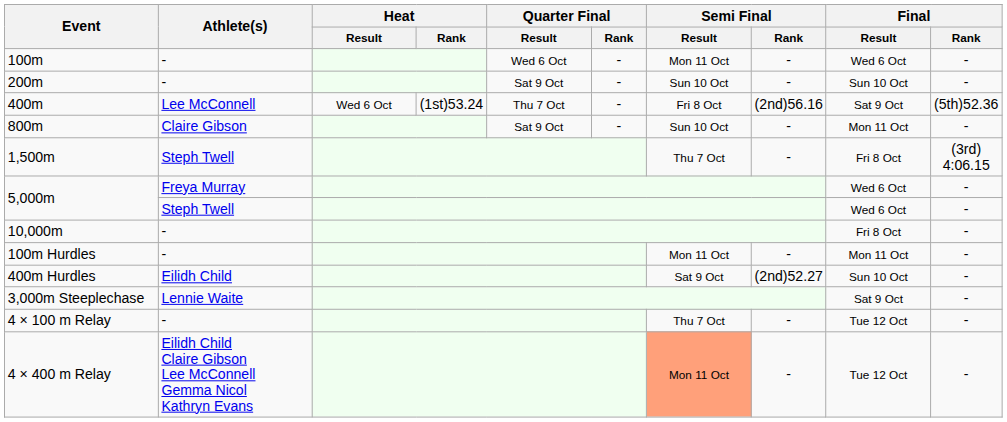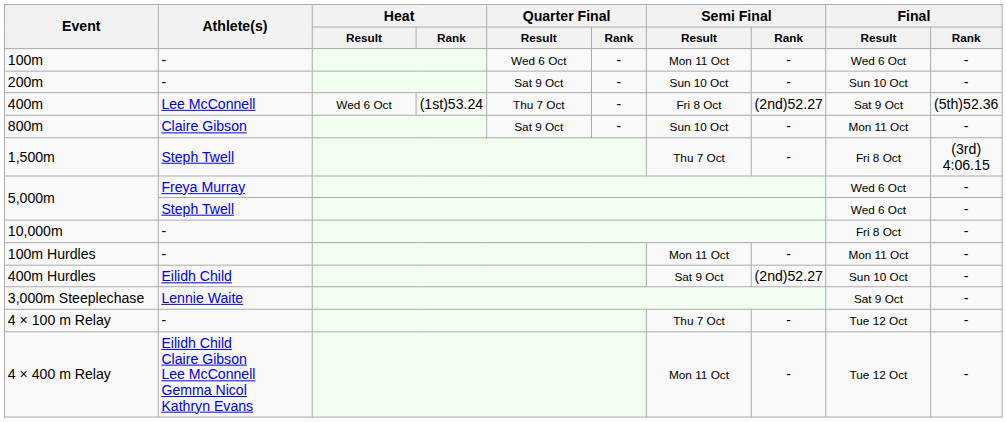400m | Semi Final / Rank: (2nd)56.16 -> (2nd)52.27
4 × 400 m Relay | Semi Final / Result: lightsalmon background -> no background
